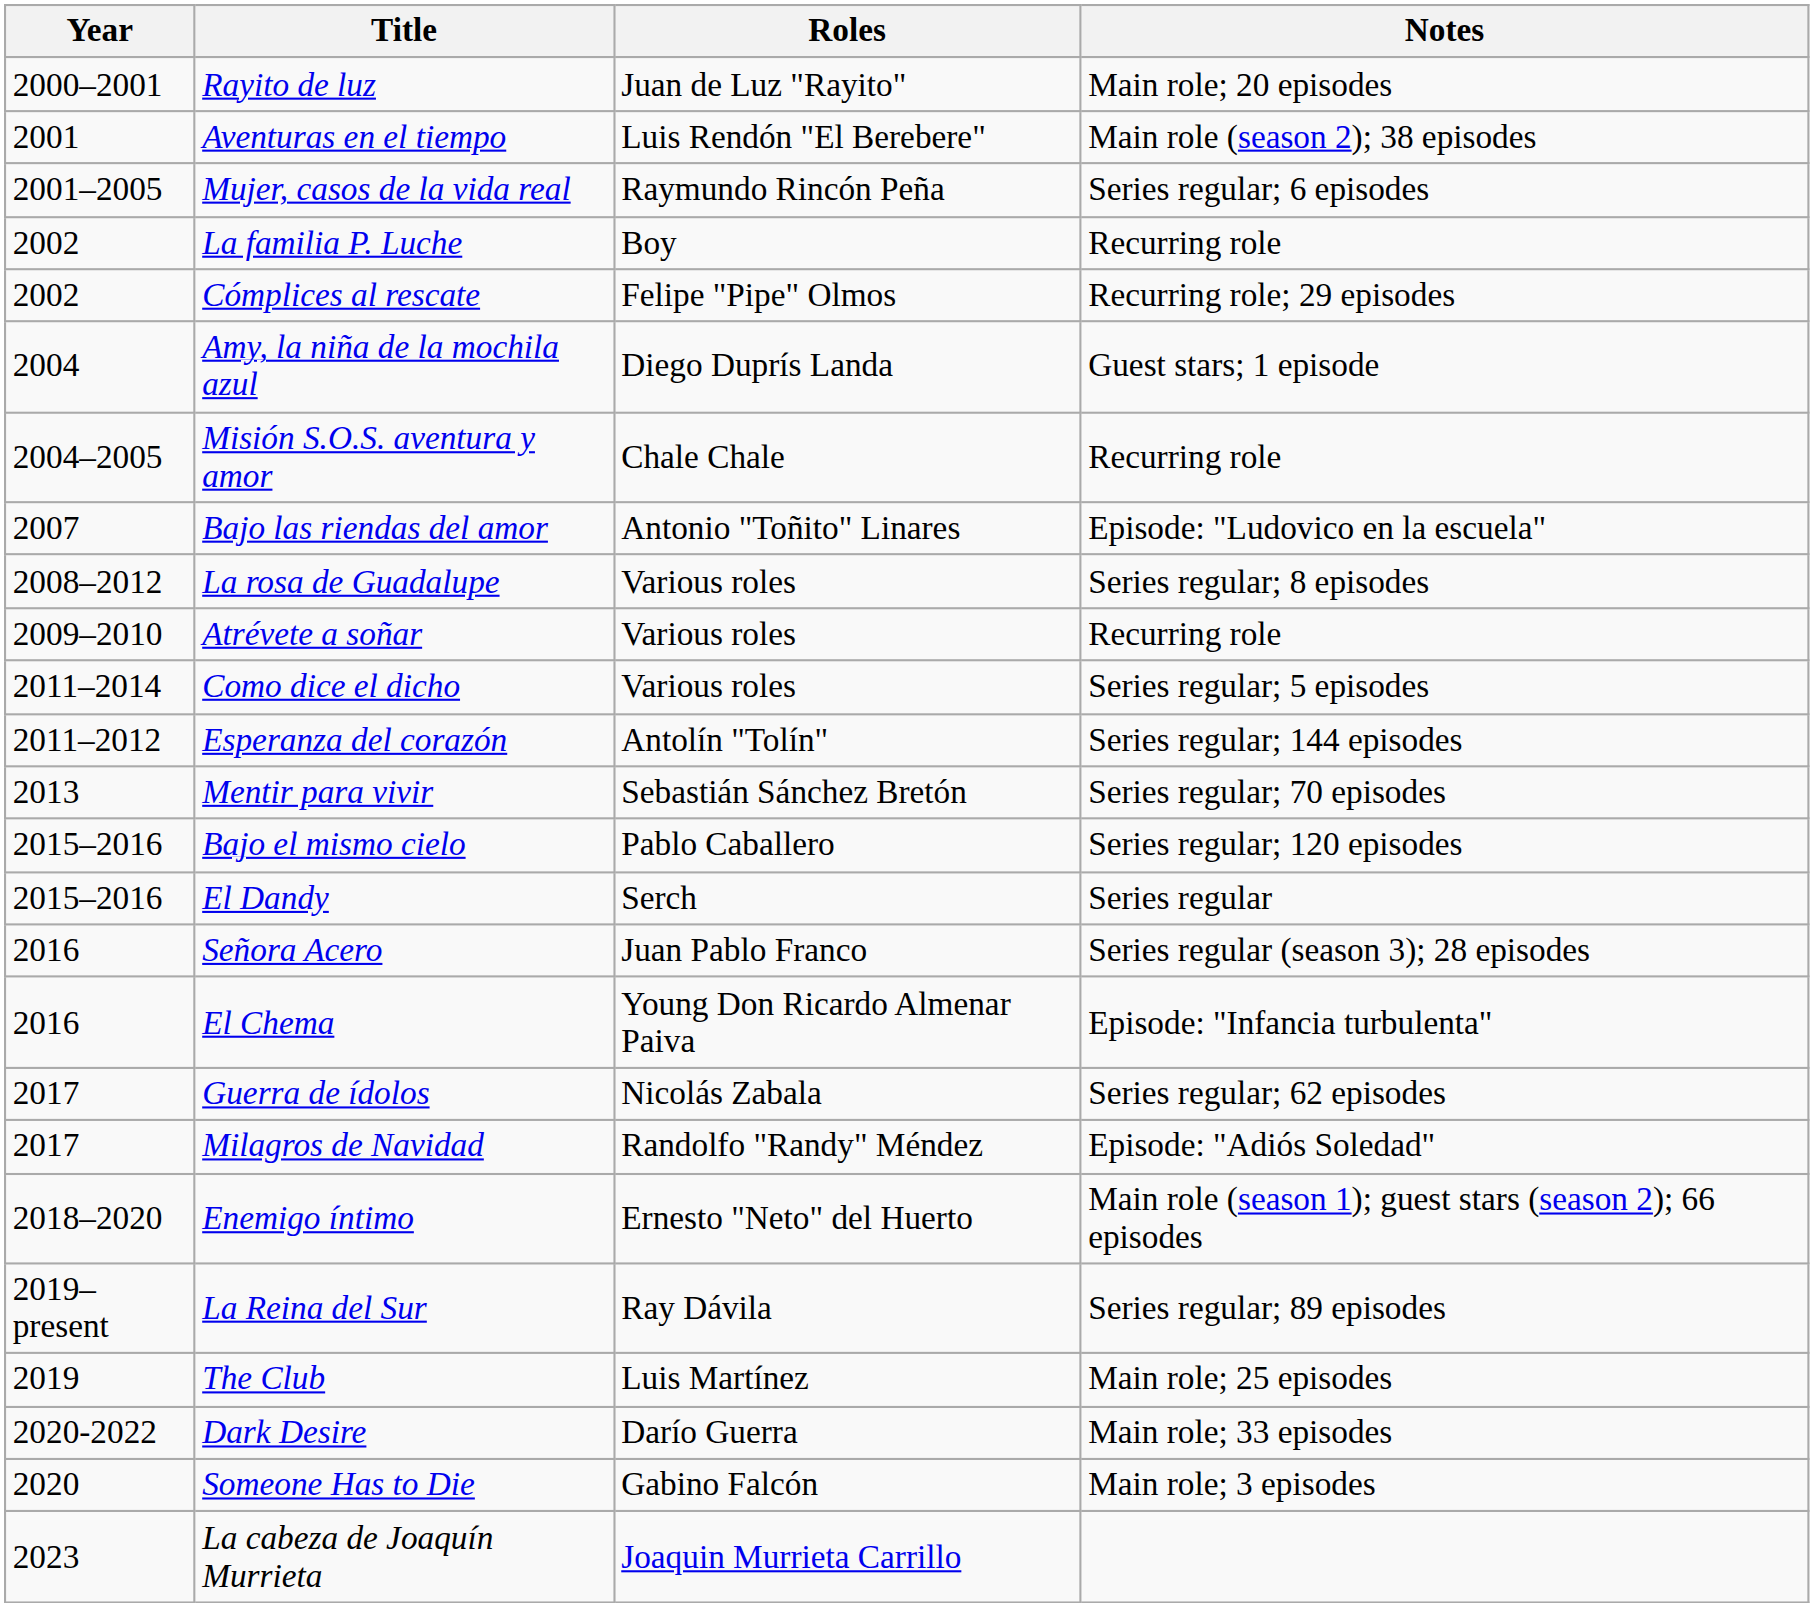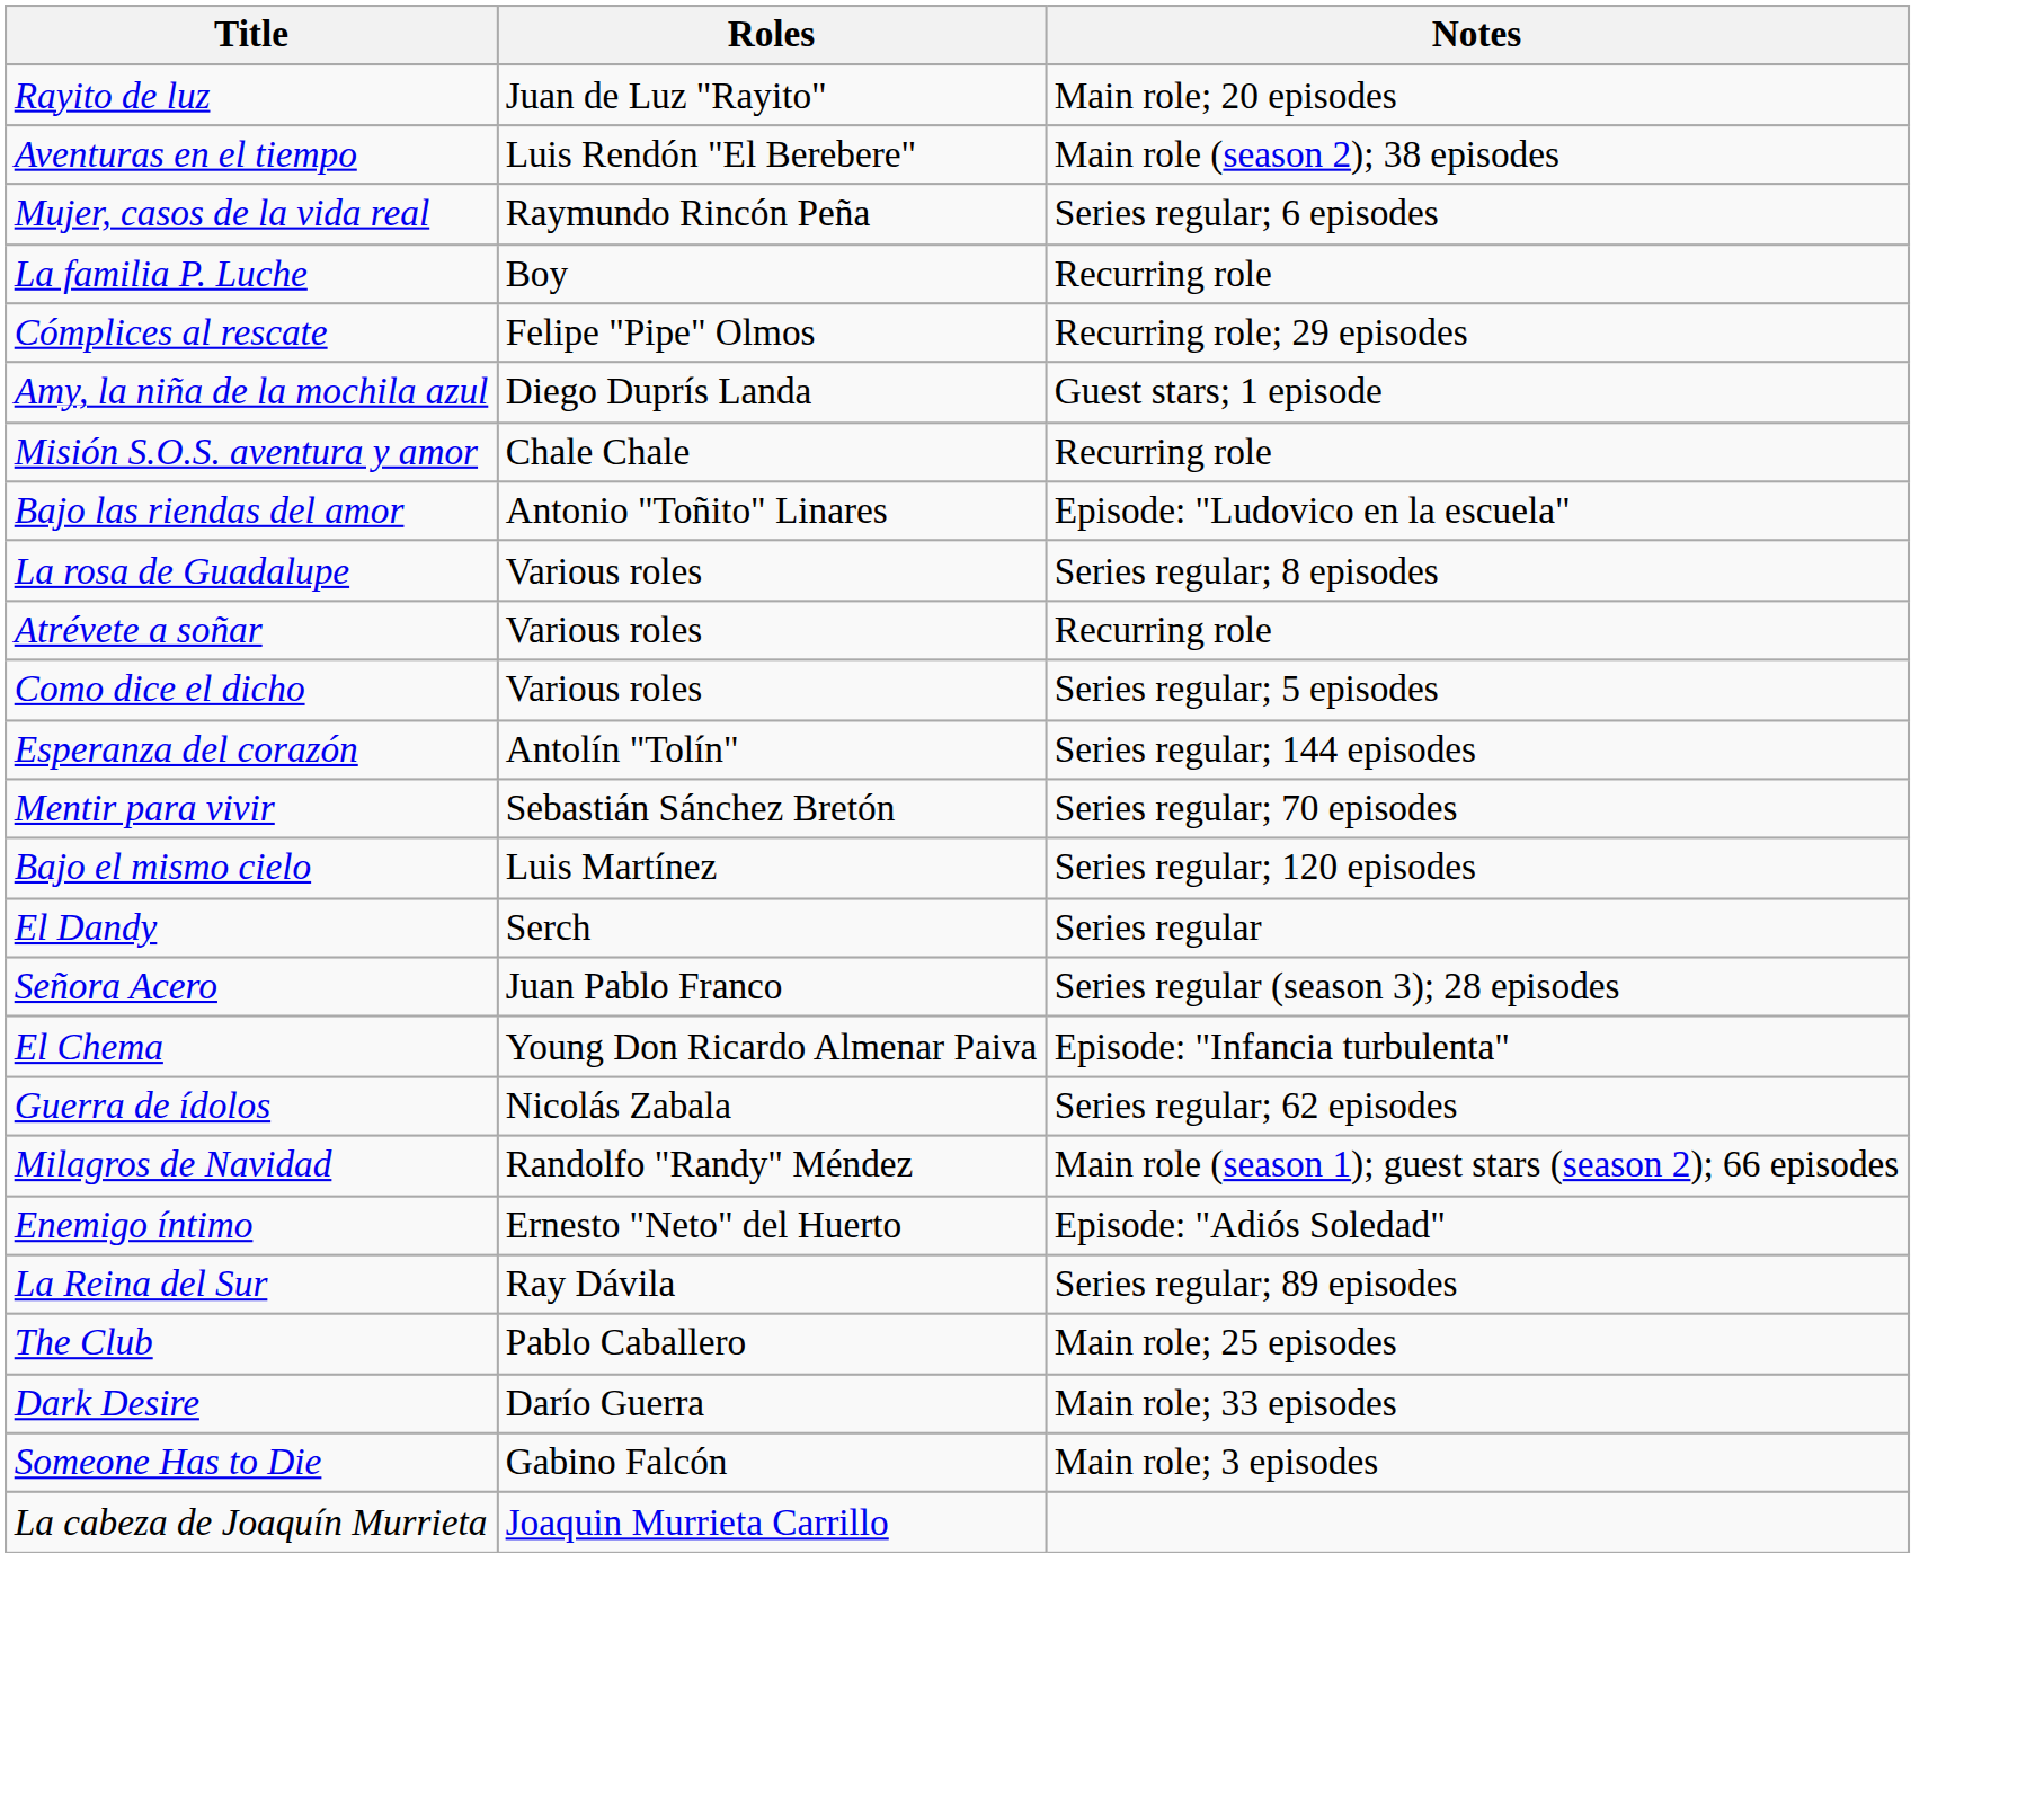- column: Year | 2000–2001 | 2001 | 2001–2005 | 2002 | 2002 | 2004 | 2004–2005 | 2007 | 2008–2012 | 2009–2010 | 2011–2014 | 2011–2012 | 2013 | 2015–2016 | 2015–2016 | 2016 | 2016 | 2017 | 2017 | 2018–2020 | 2019–present | 2019 | 2020-2022 | 2020 | 2023
Bajo el mismo cielo | Roles: Pablo Caballero -> Luis Martínez
Milagros de Navidad | Notes: Episode: "Adiós Soledad" -> Main role (season 1); guest stars (season 2); 66 episodes
Enemigo íntimo | Notes: Main role (season 1); guest stars (season 2); 66 episodes -> Episode: "Adiós Soledad"
The Club | Roles: Luis Martínez -> Pablo Caballero
